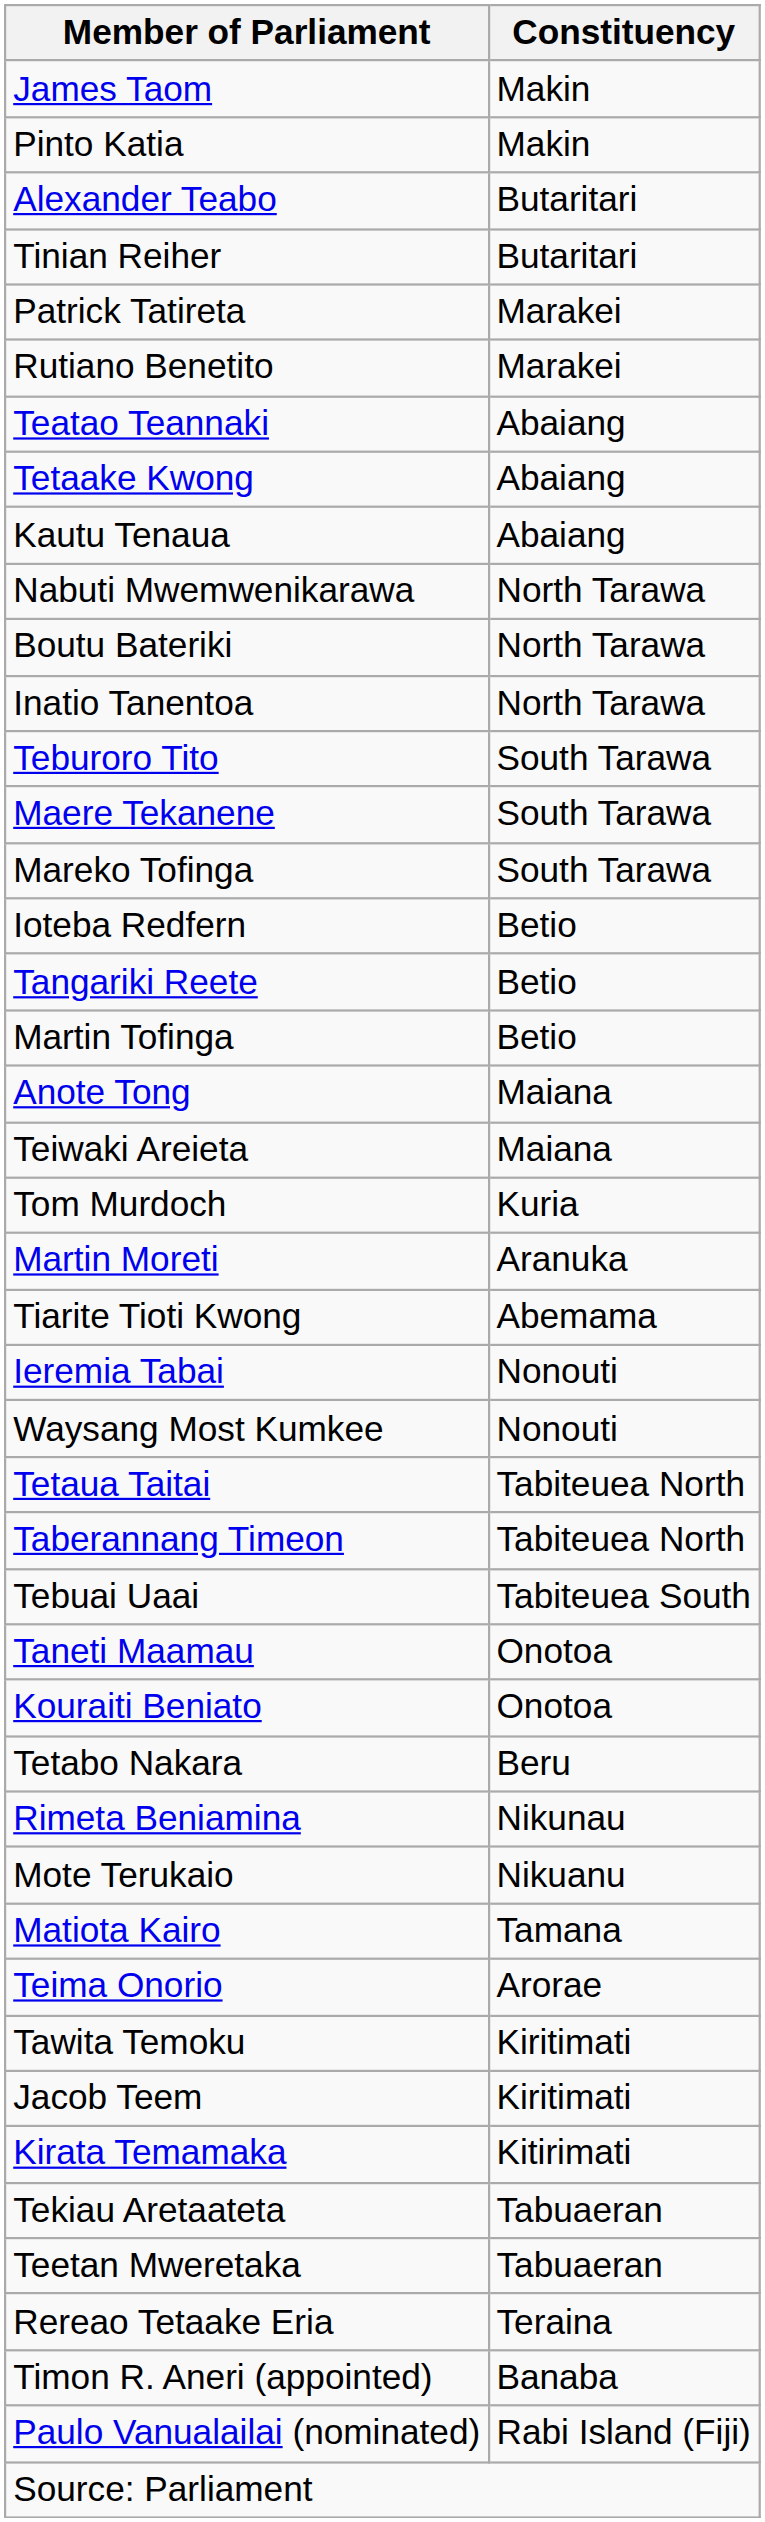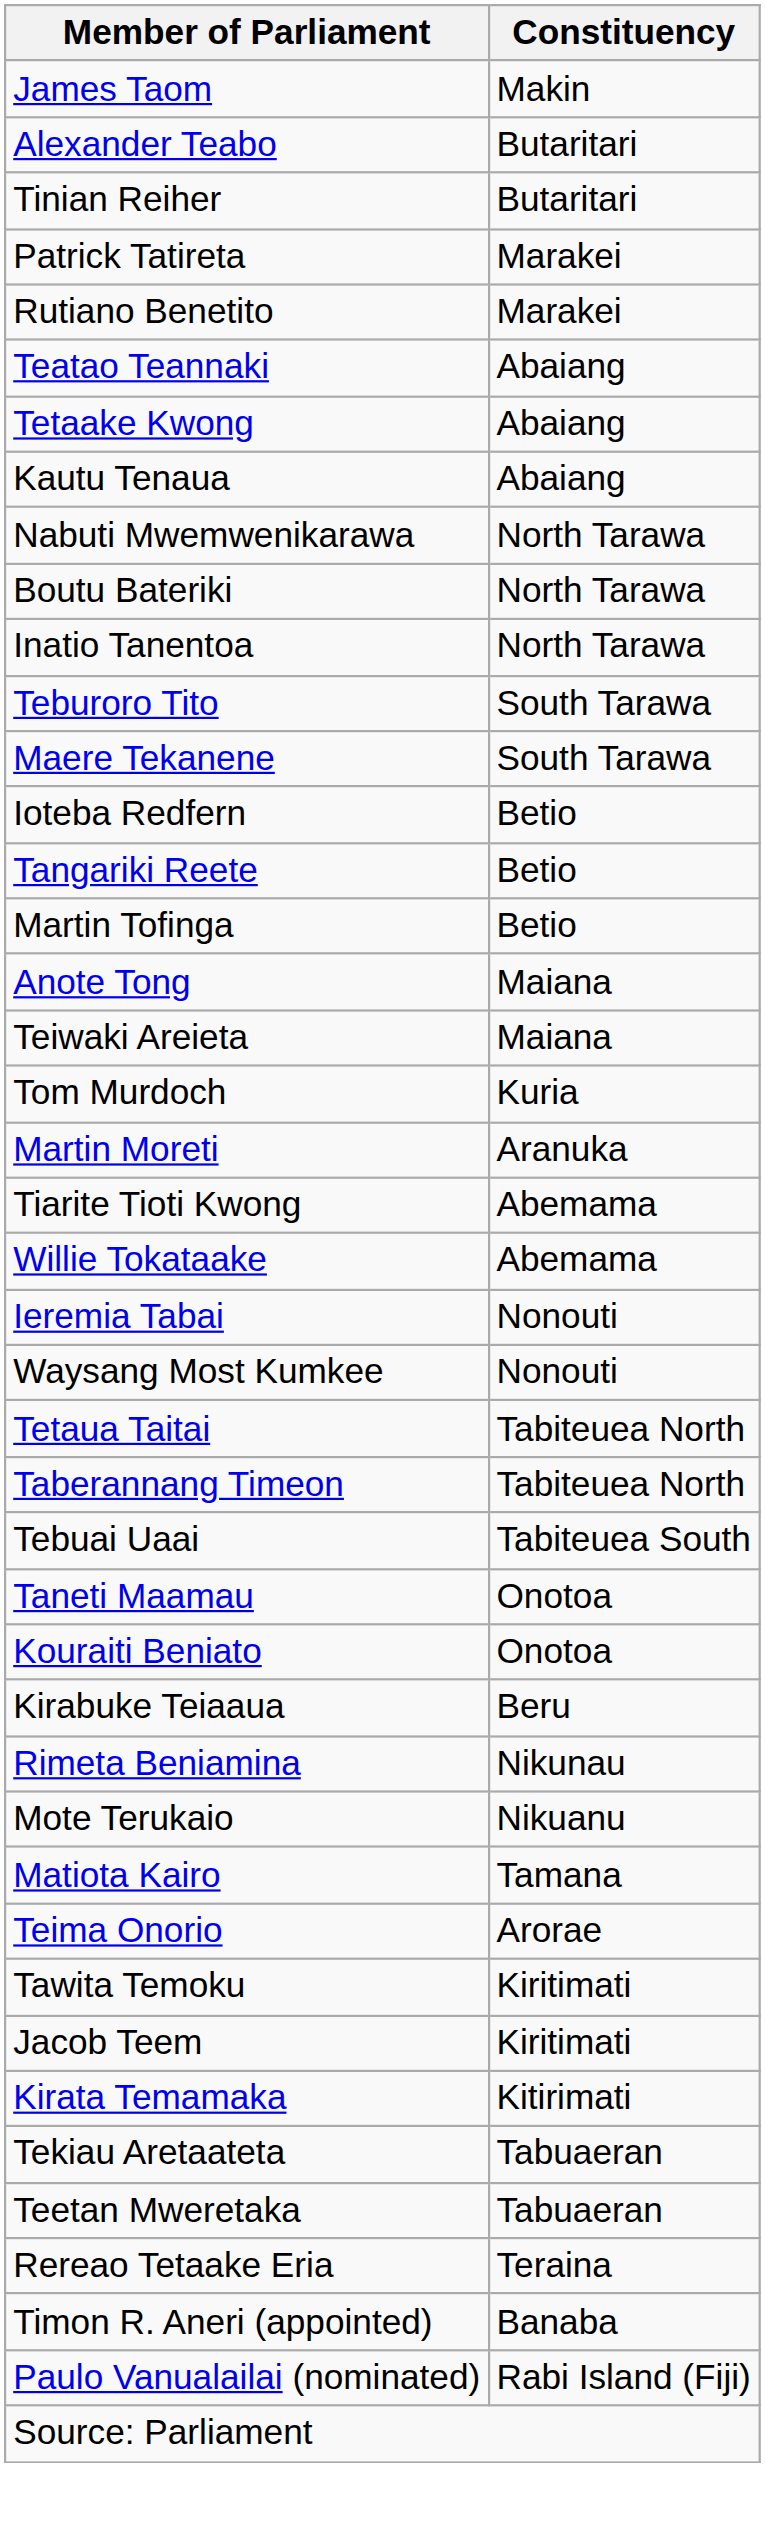- row: Pinto Katia | Makin
- row: Mareko Tofinga | South Tarawa
+ row: Willie Tokataake | Abemama
- row: Tetabo Nakara | Beru
+ row: Kirabuke Teiaaua | Beru
